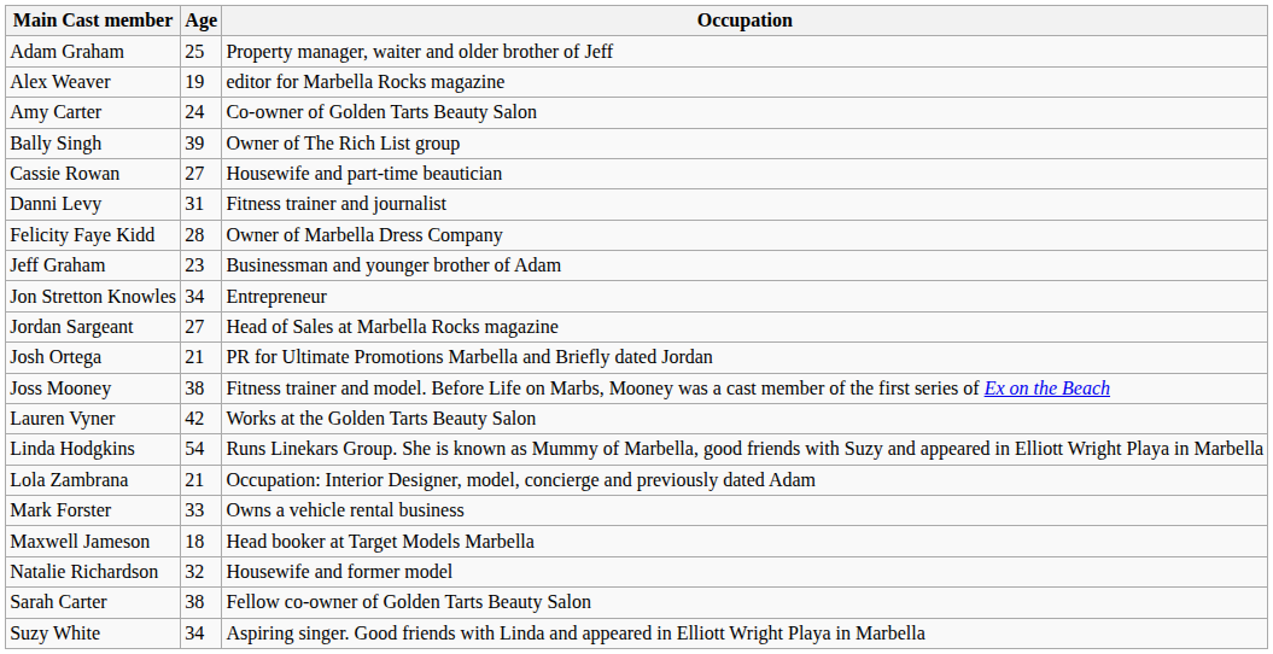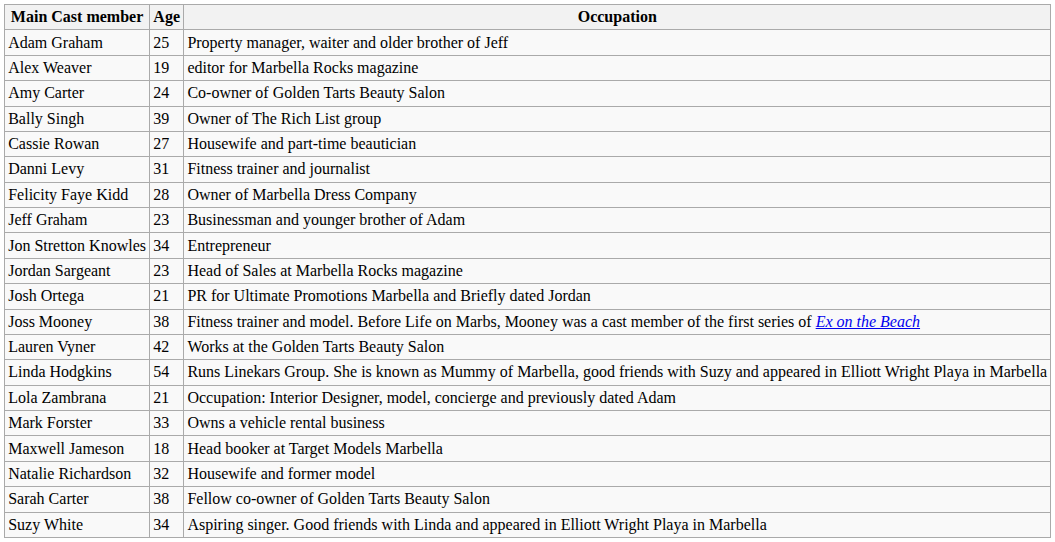Jordan Sargeant | Age: 27 -> 23
